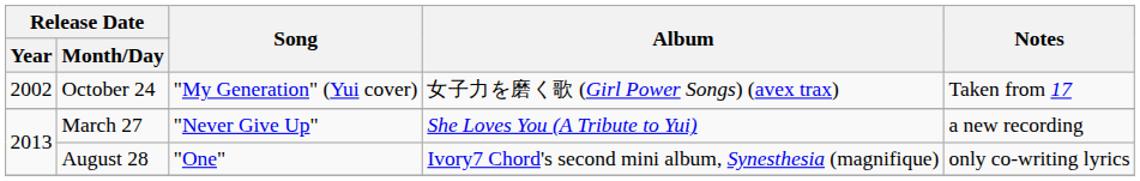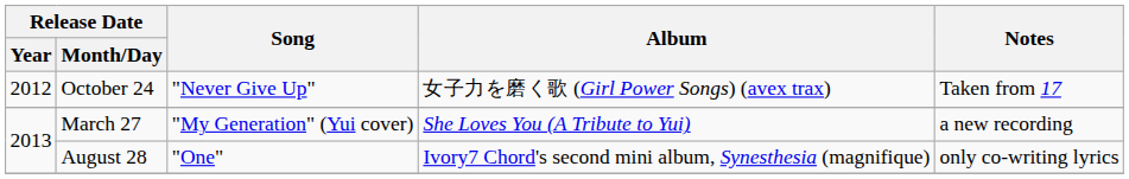October 24 | Release Date / Year: 2002 -> 2012
October 24 | Song: "My Generation" (Yui cover) -> "Never Give Up"
March 27 | Song: "Never Give Up" -> "My Generation" (Yui cover)
